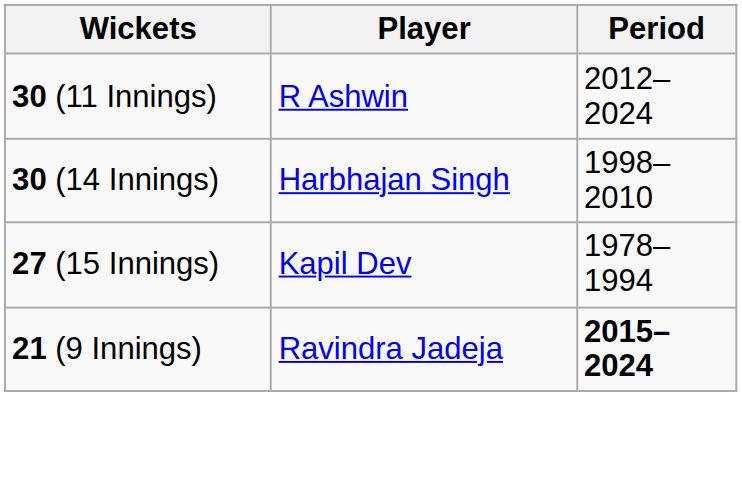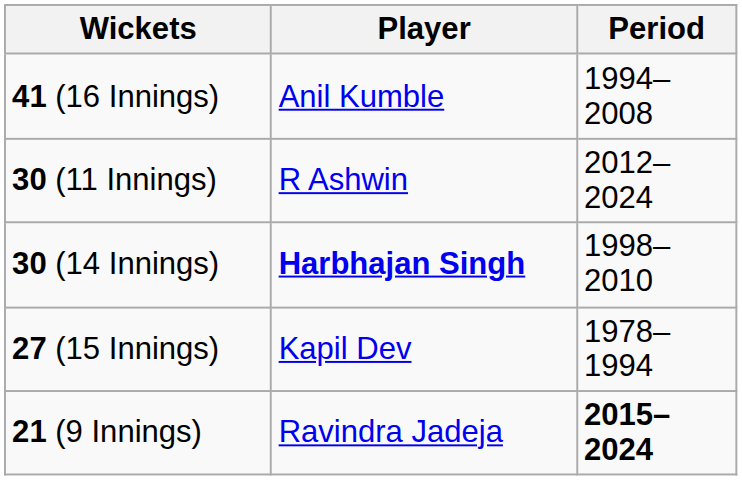+ row: 41 (16 Innings) | Anil Kumble | 1994–2008
30 (14 Innings) | Player: normal -> bold
